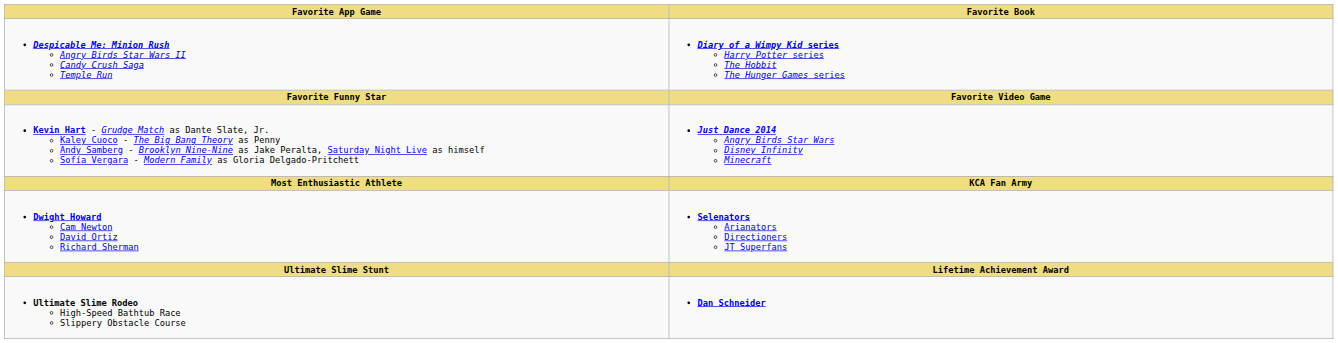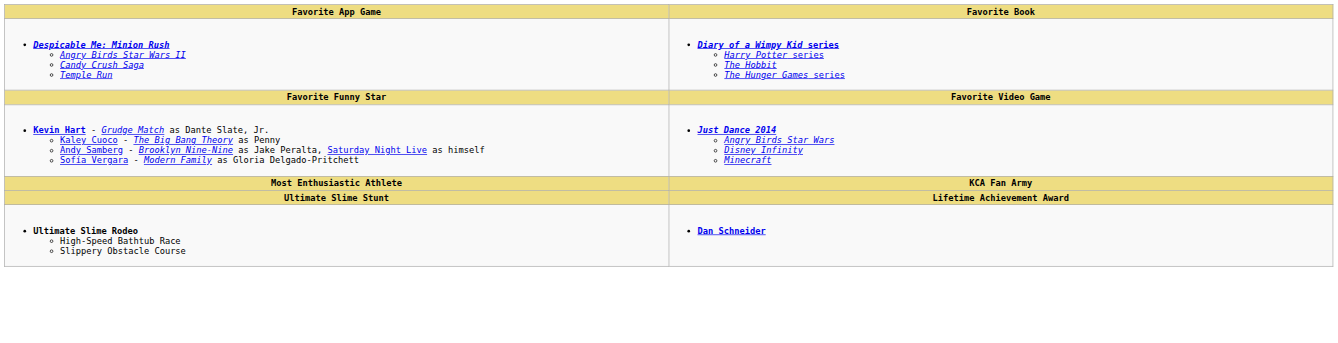- row: Dwight Howard Cam Newton David Ortiz Richard Sherman | Selenators Arianators Directioners JT Superfans
